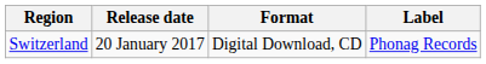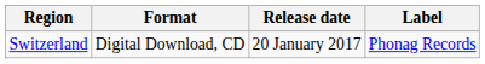columns swapped: Release date <-> Format
